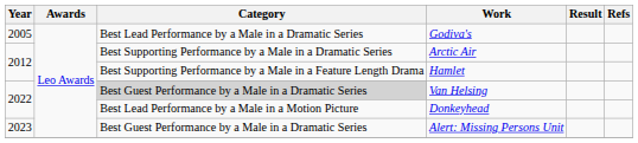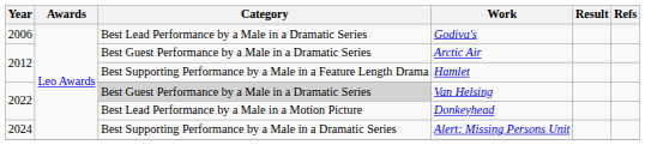Godiva's | Year: 2005 -> 2006
Arctic Air | Category: Best Supporting Performance by a Male in a Dramatic Series -> Best Guest Performance by a Male in a Dramatic Series
Alert: Missing Persons Unit | Year: 2023 -> 2024
Alert: Missing Persons Unit | Category: Best Guest Performance by a Male in a Dramatic Series -> Best Supporting Performance by a Male in a Dramatic Series
